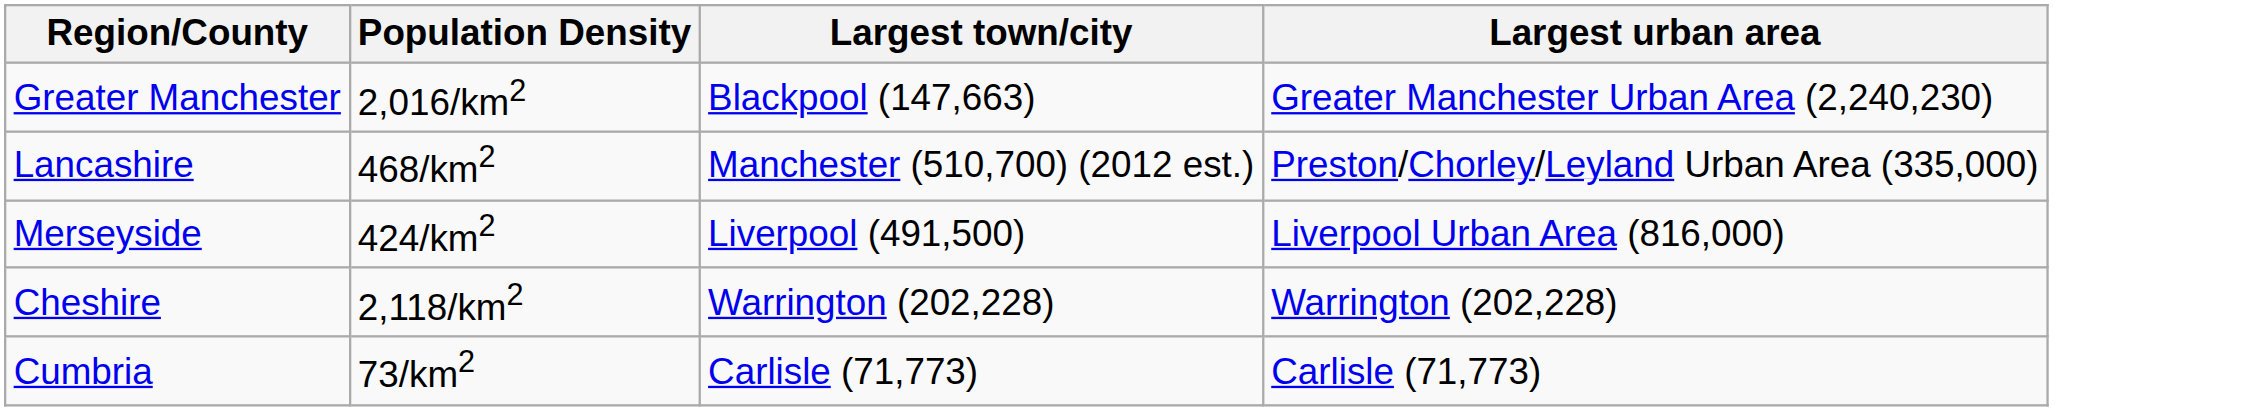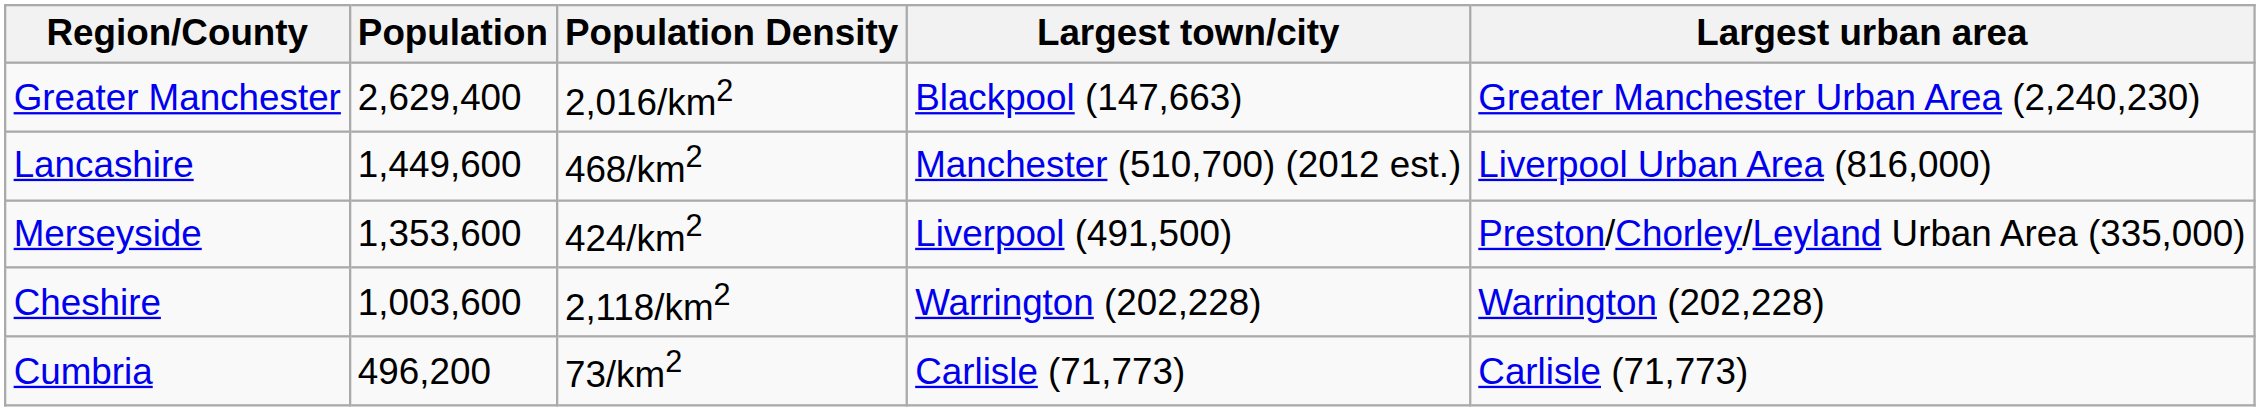+ column: Population | 2,629,400 | 1,449,600 | 1,353,600 | 1,003,600 | 496,200
Lancashire | Largest urban area: Preston/Chorley/Leyland Urban Area (335,000) -> Liverpool Urban Area (816,000)
Merseyside | Largest urban area: Liverpool Urban Area (816,000) -> Preston/Chorley/Leyland Urban Area (335,000)
